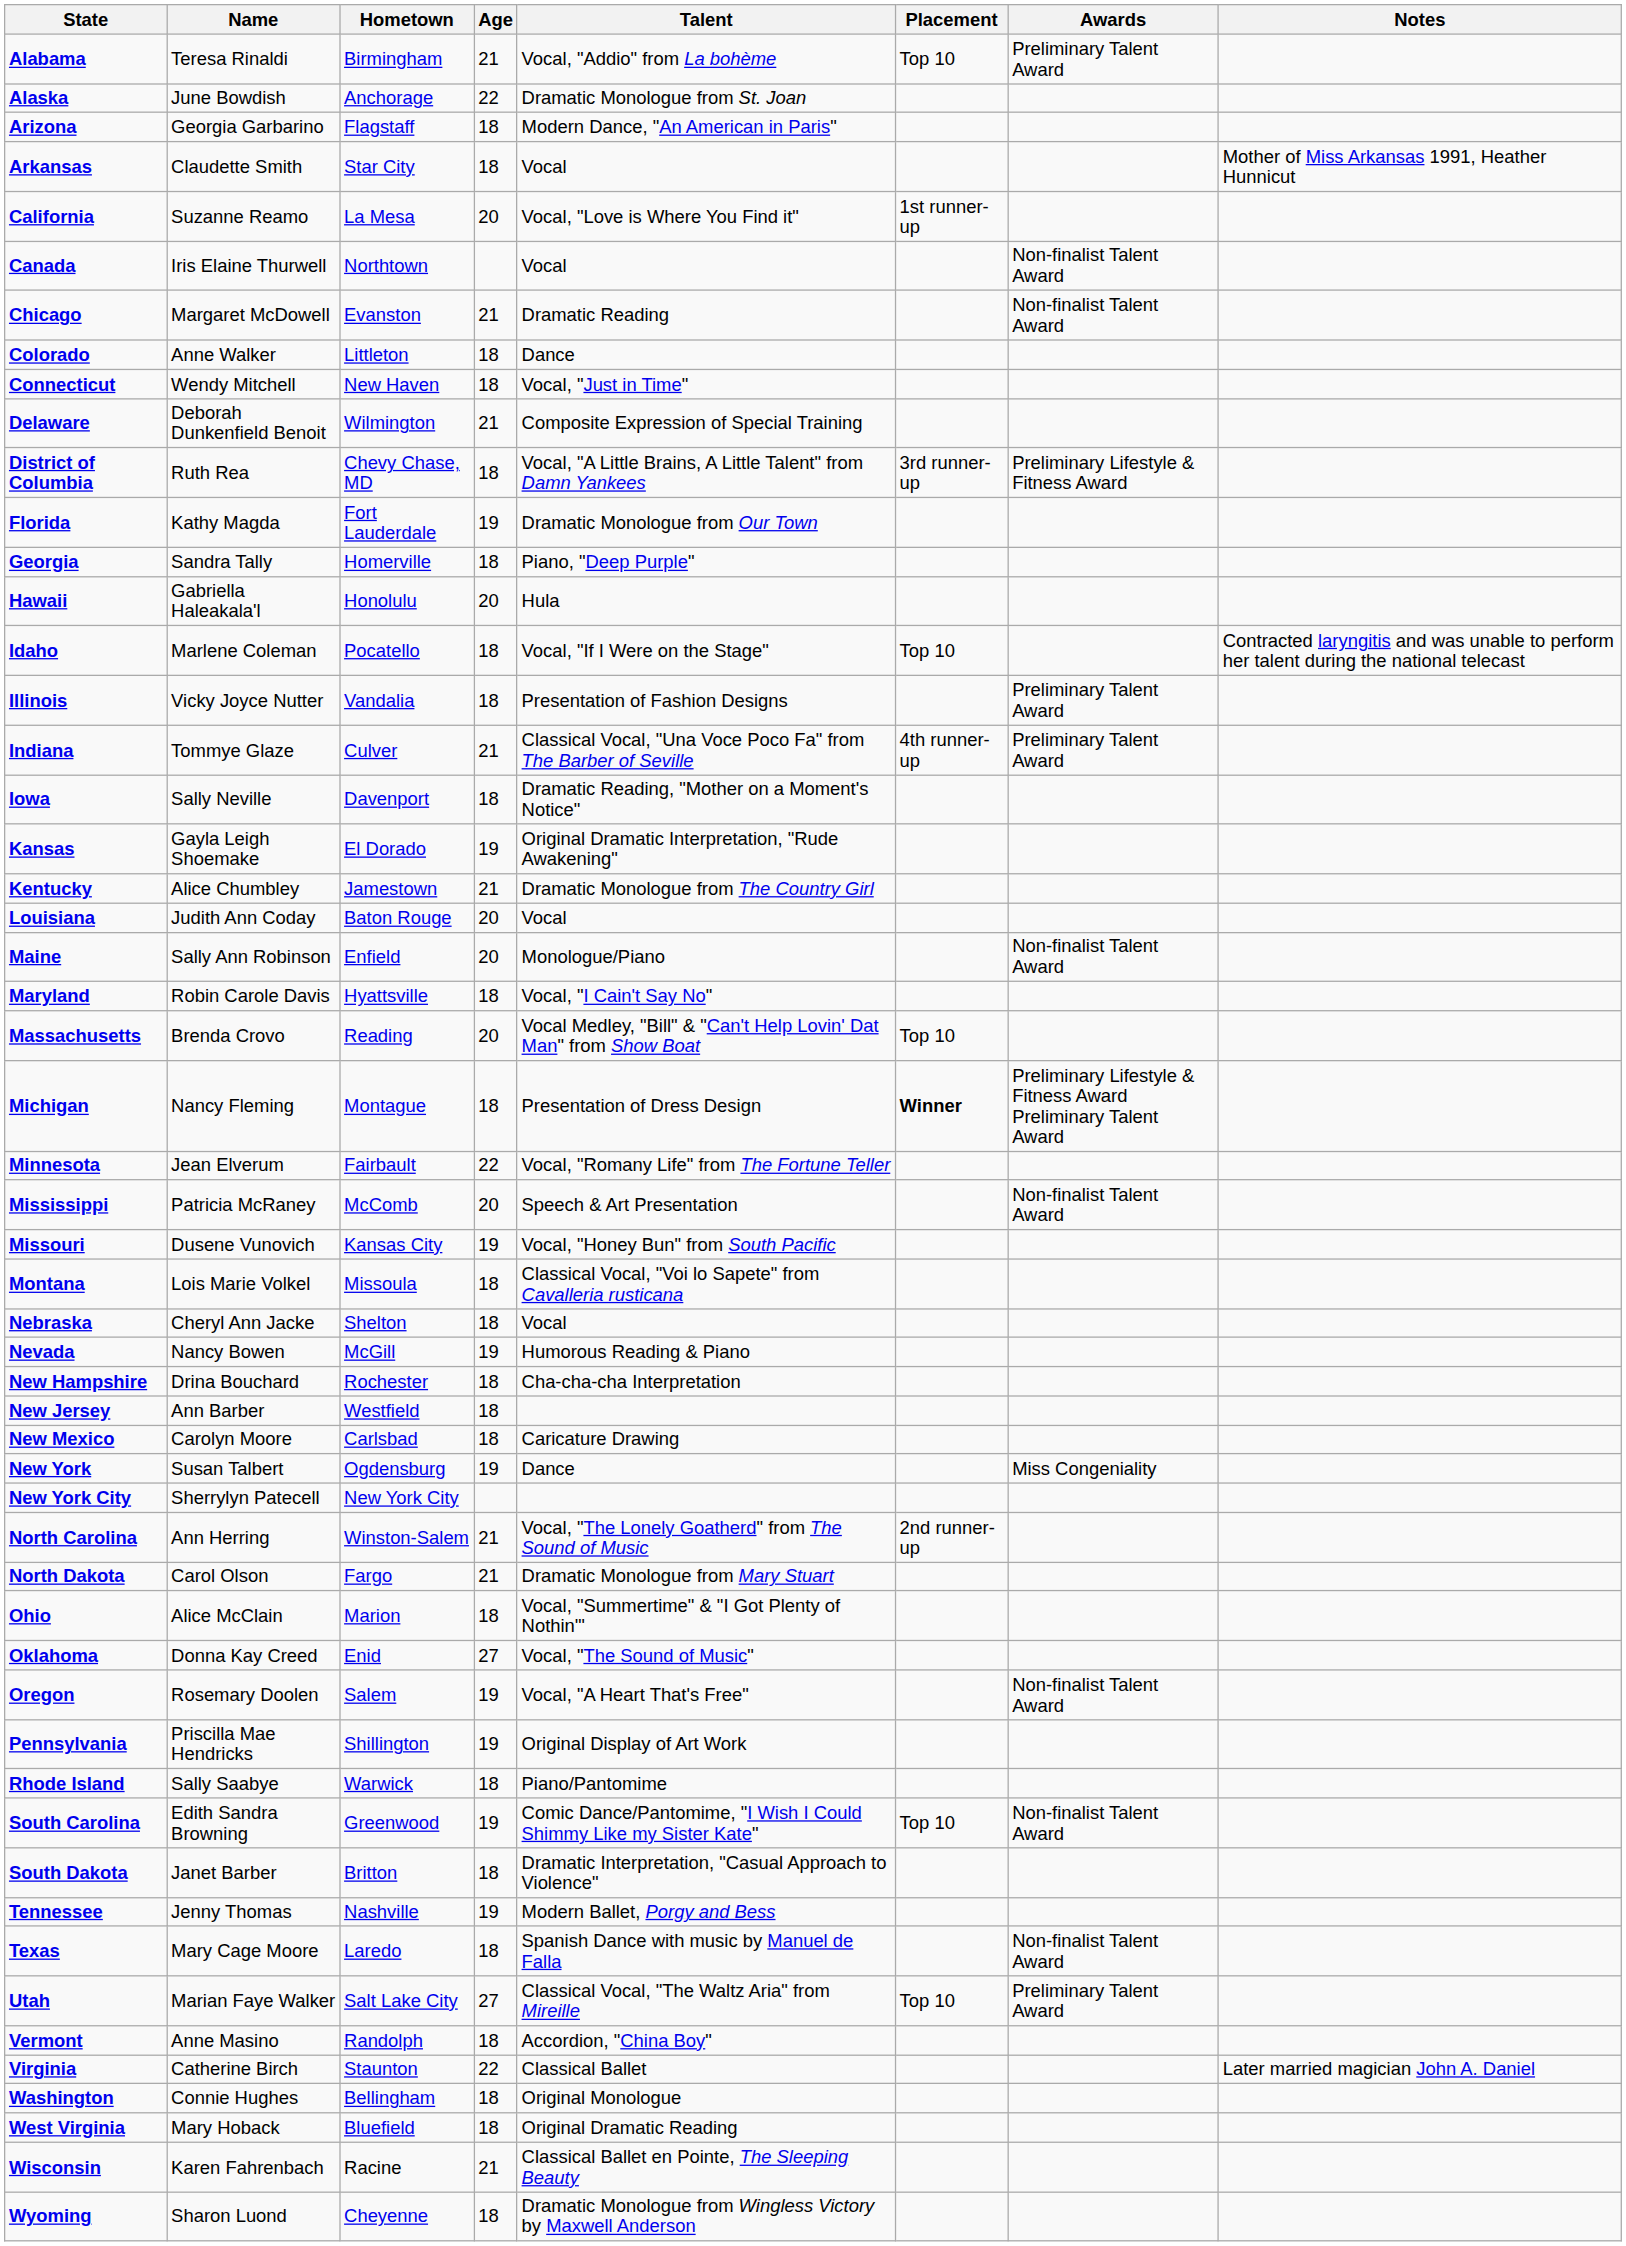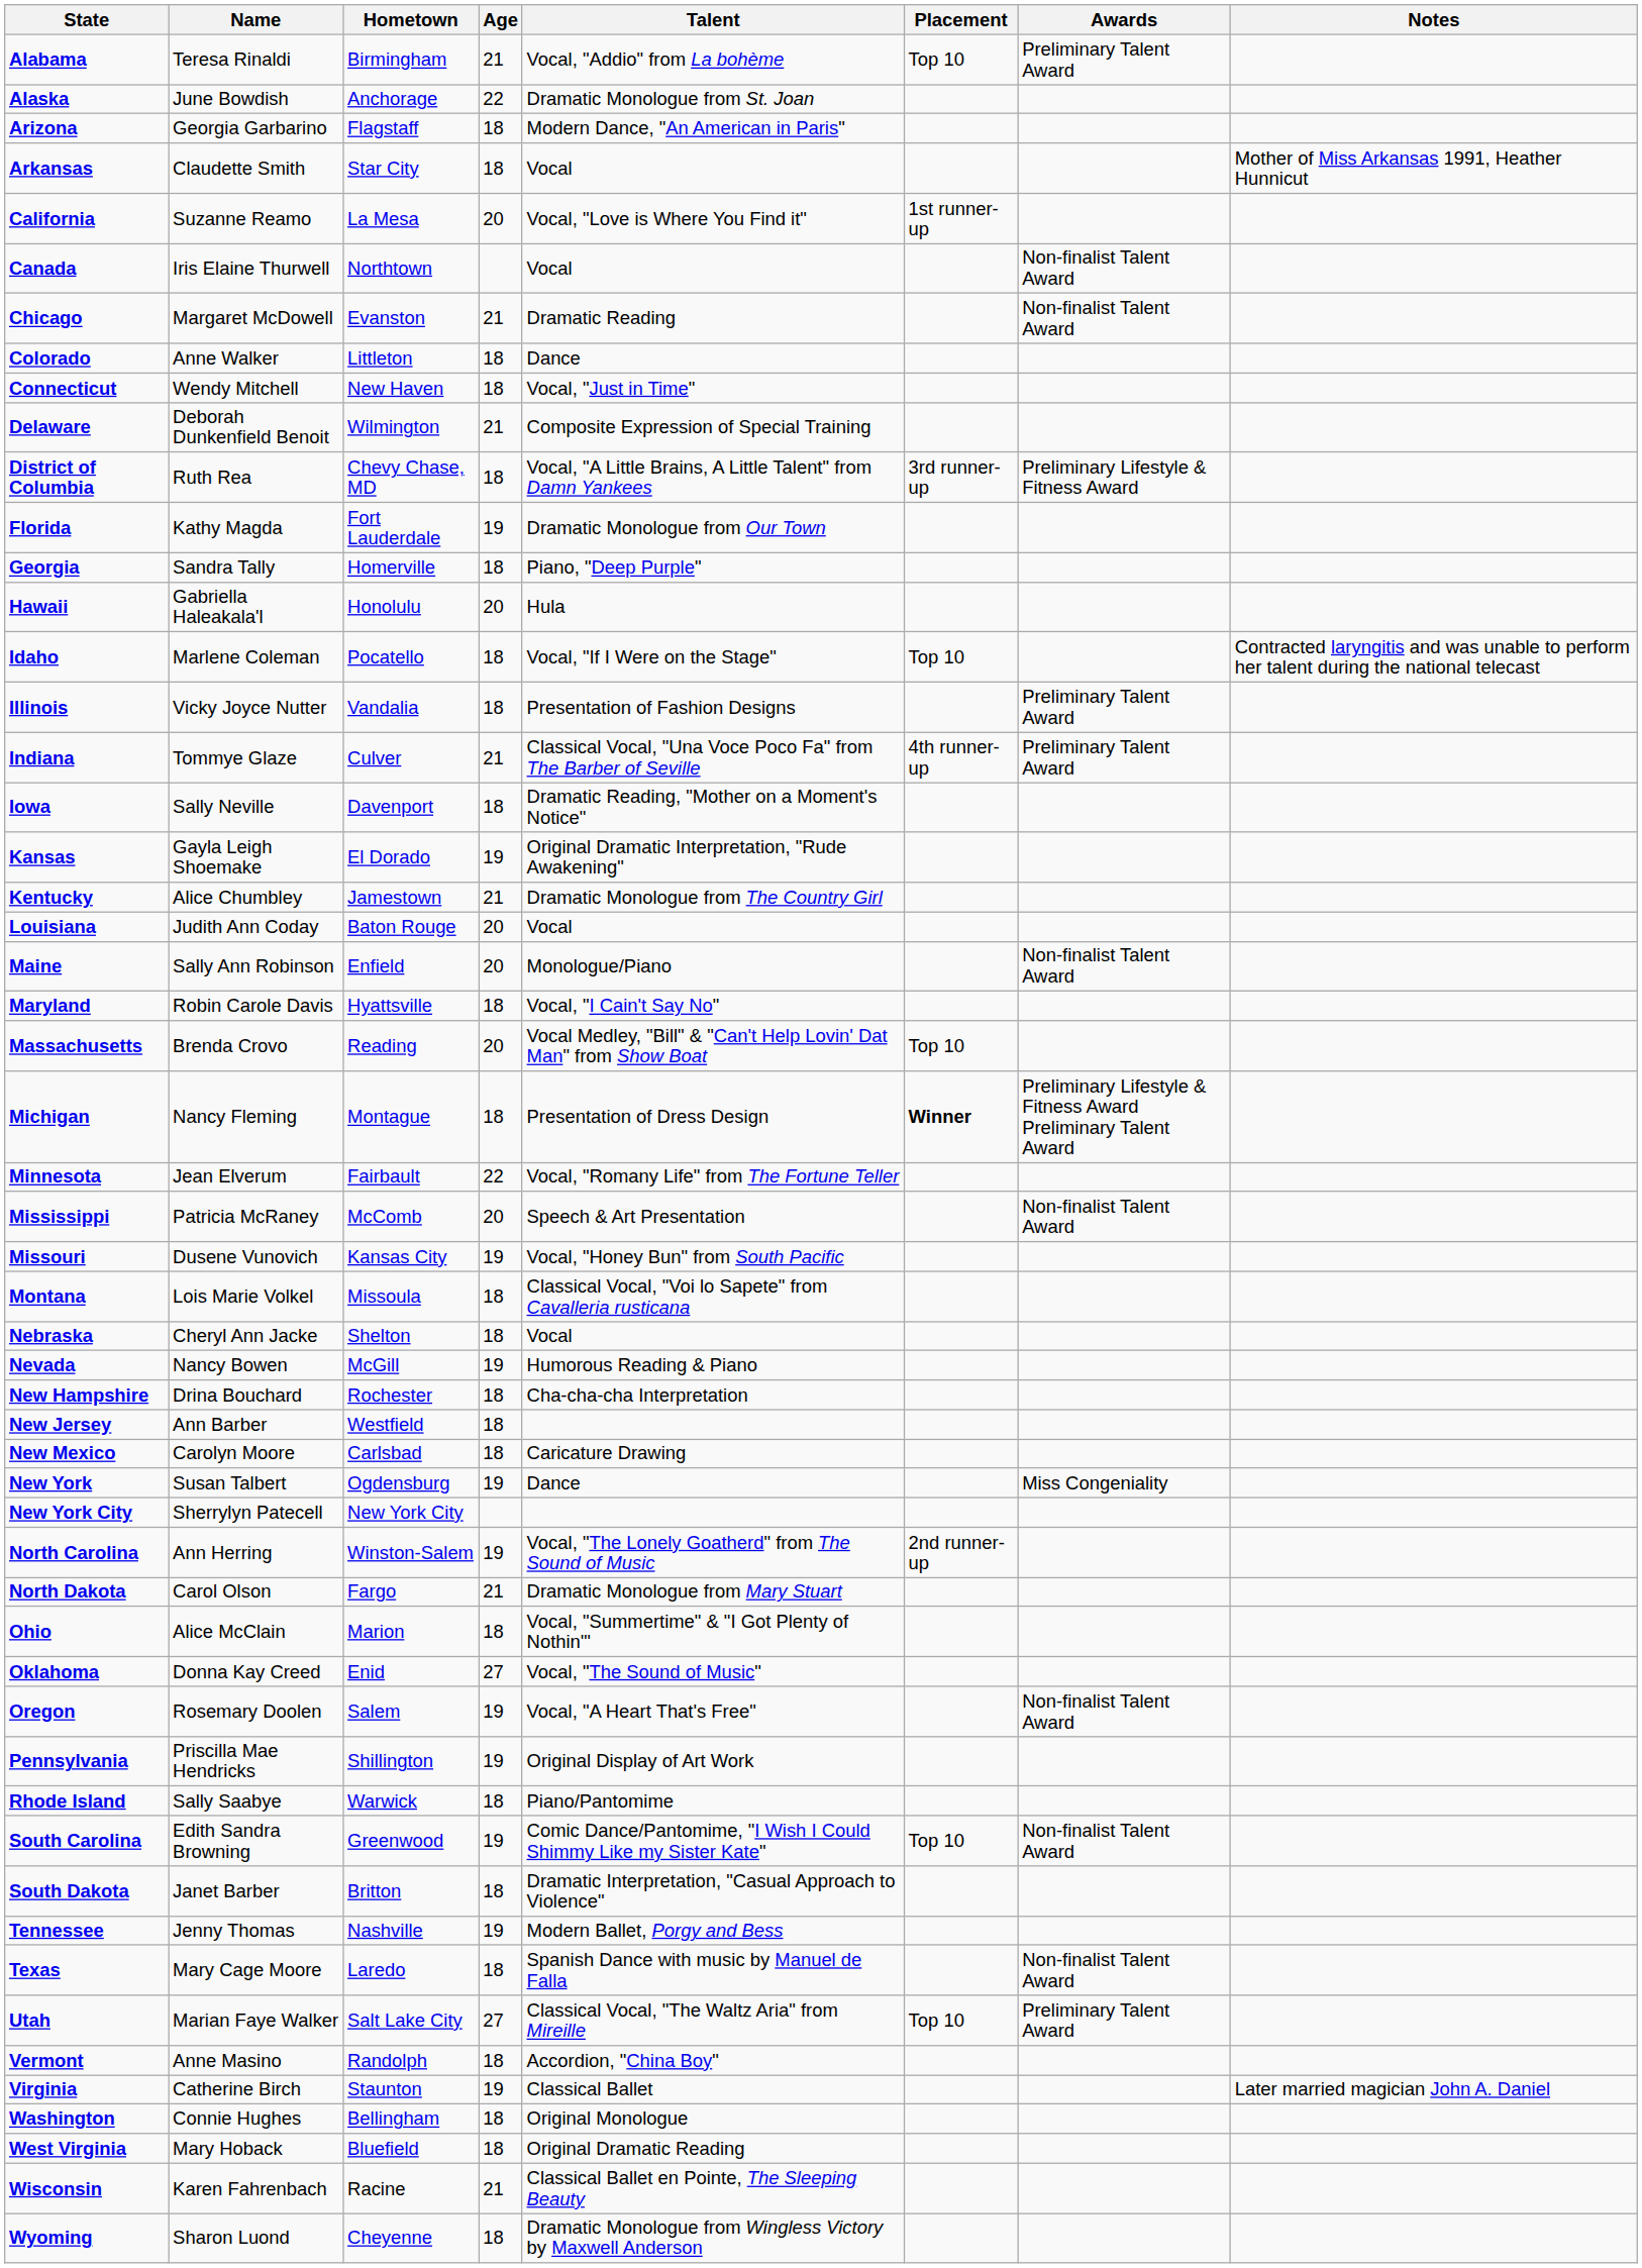North Carolina | Age: 21 -> 19
Virginia | Age: 22 -> 19
